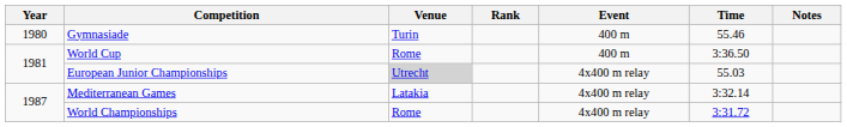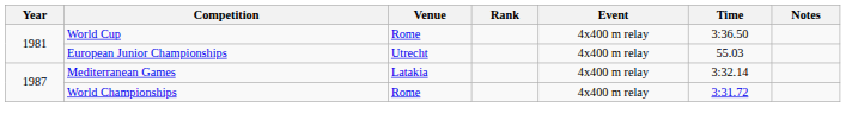- row: 1980 | Gymnasiade | Turin | 400 m | 55.46
World Cup | Event: 400 m -> 4x400 m relay
European Junior Championships | Venue: lightgrey background -> no background
